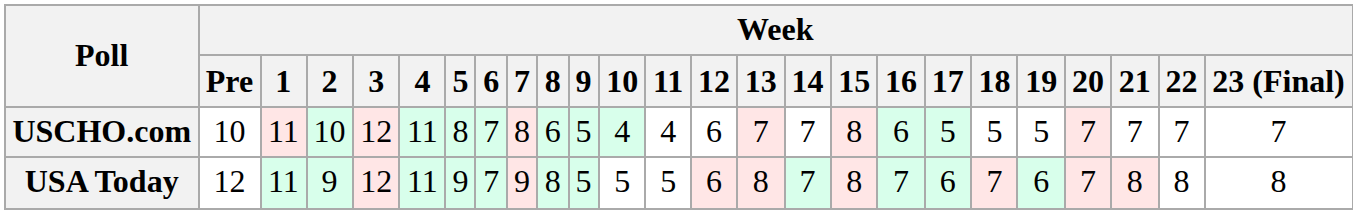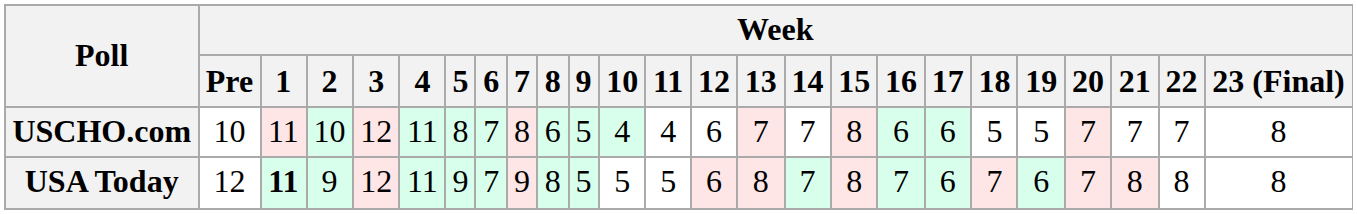USCHO.com | Week / 17: 5 -> 6
USCHO.com | Week / 23 (Final): 7 -> 8
USA Today | Week / 1: normal -> bold
